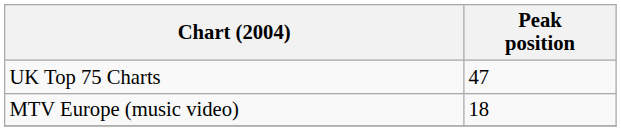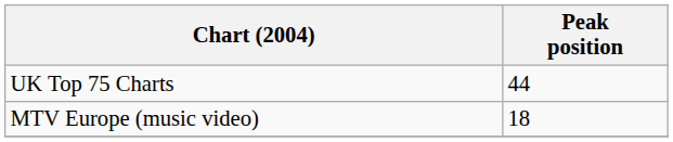UK Top 75 Charts | Peak position: 47 -> 44
